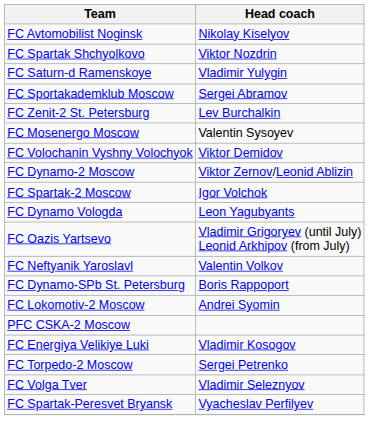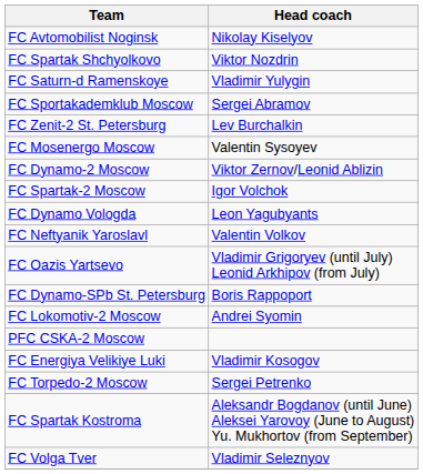- row: FC Volochanin Vyshny Volochyok | Viktor Demidov
rows swapped: FC Neftyanik Yaroslavl <-> FC Oazis Yartsevo
+ row: FC Spartak Kostroma | Aleksandr Bogdanov (until June) Aleksei Yarovoy (June to August) Yu. Mukhortov (from September)
- row: FC Spartak-Peresvet Bryansk | Vyacheslav Perfilyev
